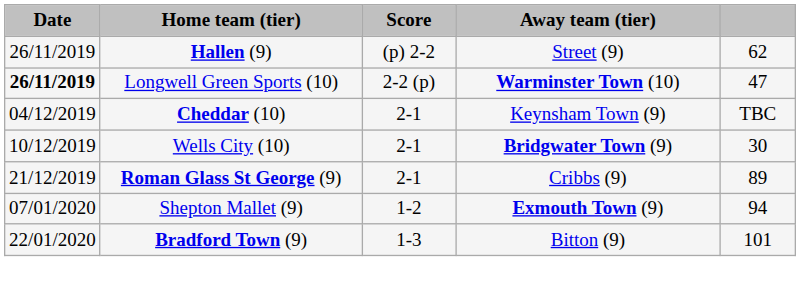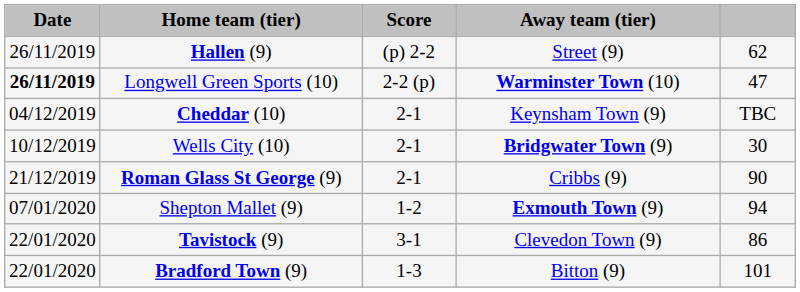Roman Glass St George (9) | column 5: 89 -> 90
+ row: 22/01/2020 | Tavistock (9) | 3-1 | Clevedon Town (9) | 86
